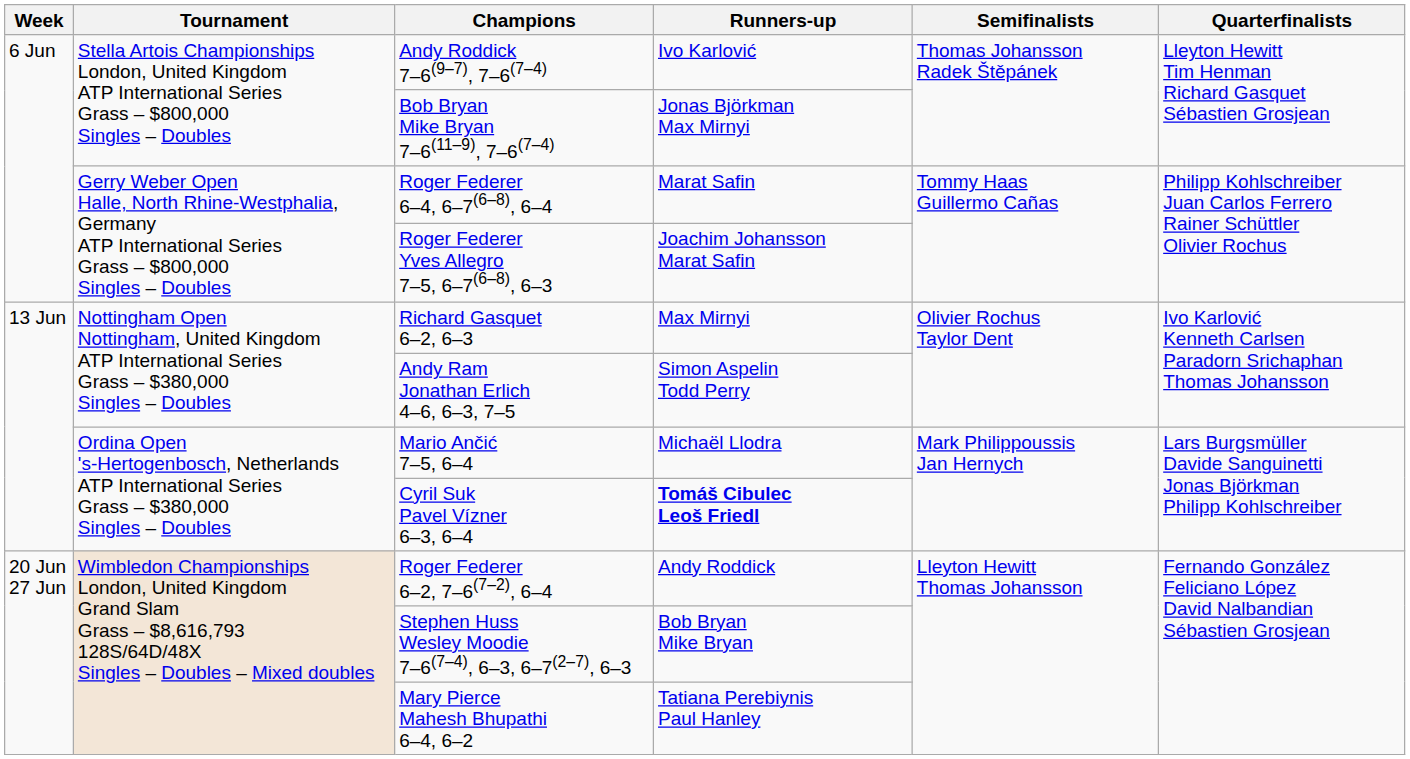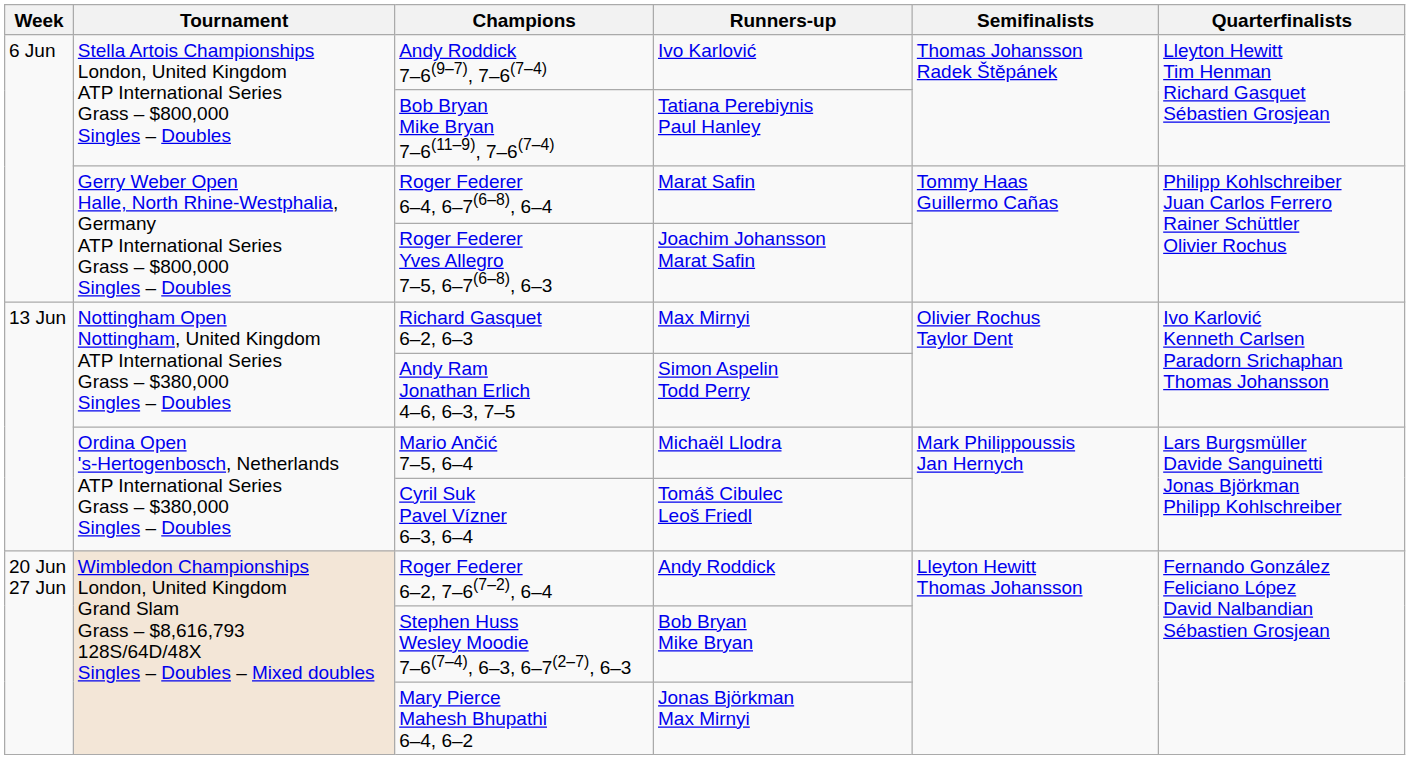Bob Bryan Mike Bryan 7–6(11–9), 7–6(7–4) | Runners-up: Jonas Björkman Max Mirnyi -> Tatiana Perebiynis Paul Hanley
Cyril Suk Pavel Vízner 6–3, 6–4 | Runners-up: bold -> normal
Mary Pierce Mahesh Bhupathi 6–4, 6–2 | Runners-up: Tatiana Perebiynis Paul Hanley -> Jonas Björkman Max Mirnyi
